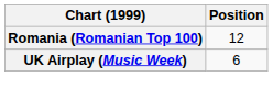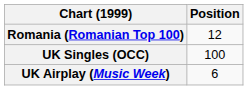+ row: UK Singles (OCC) | 100
